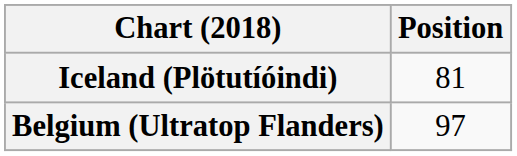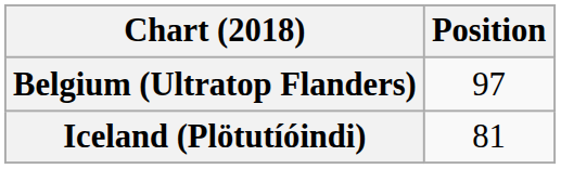rows swapped: Belgium (Ultratop Flanders) <-> Iceland (Plötutíóindi)
